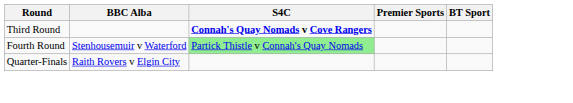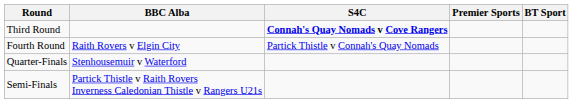Fourth Round | BBC Alba: Stenhousemuir v Waterford -> Raith Rovers v Elgin City
Fourth Round | S4C: lightgreen background -> no background
Quarter-Finals | BBC Alba: Raith Rovers v Elgin City -> Stenhousemuir v Waterford
+ row: Semi-Finals | Partick Thistle v Raith Rovers Inverness Caledonian Thistle v Rangers U21s
